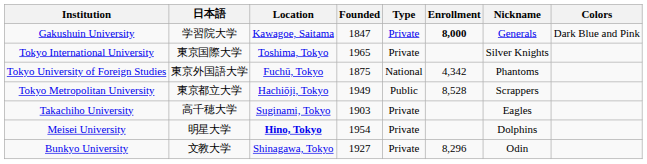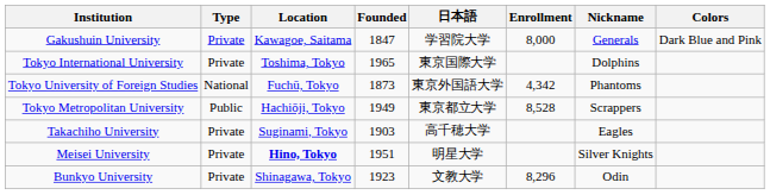columns swapped: 日本語 <-> Type
Gakushuin University | Enrollment: bold -> normal
Tokyo International University | Nickname: Silver Knights -> Dolphins
Tokyo University of Foreign Studies | Founded: 1875 -> 1873
Meisei University | Founded: 1954 -> 1951
Meisei University | Nickname: Dolphins -> Silver Knights
Bunkyo University | Founded: 1927 -> 1923
